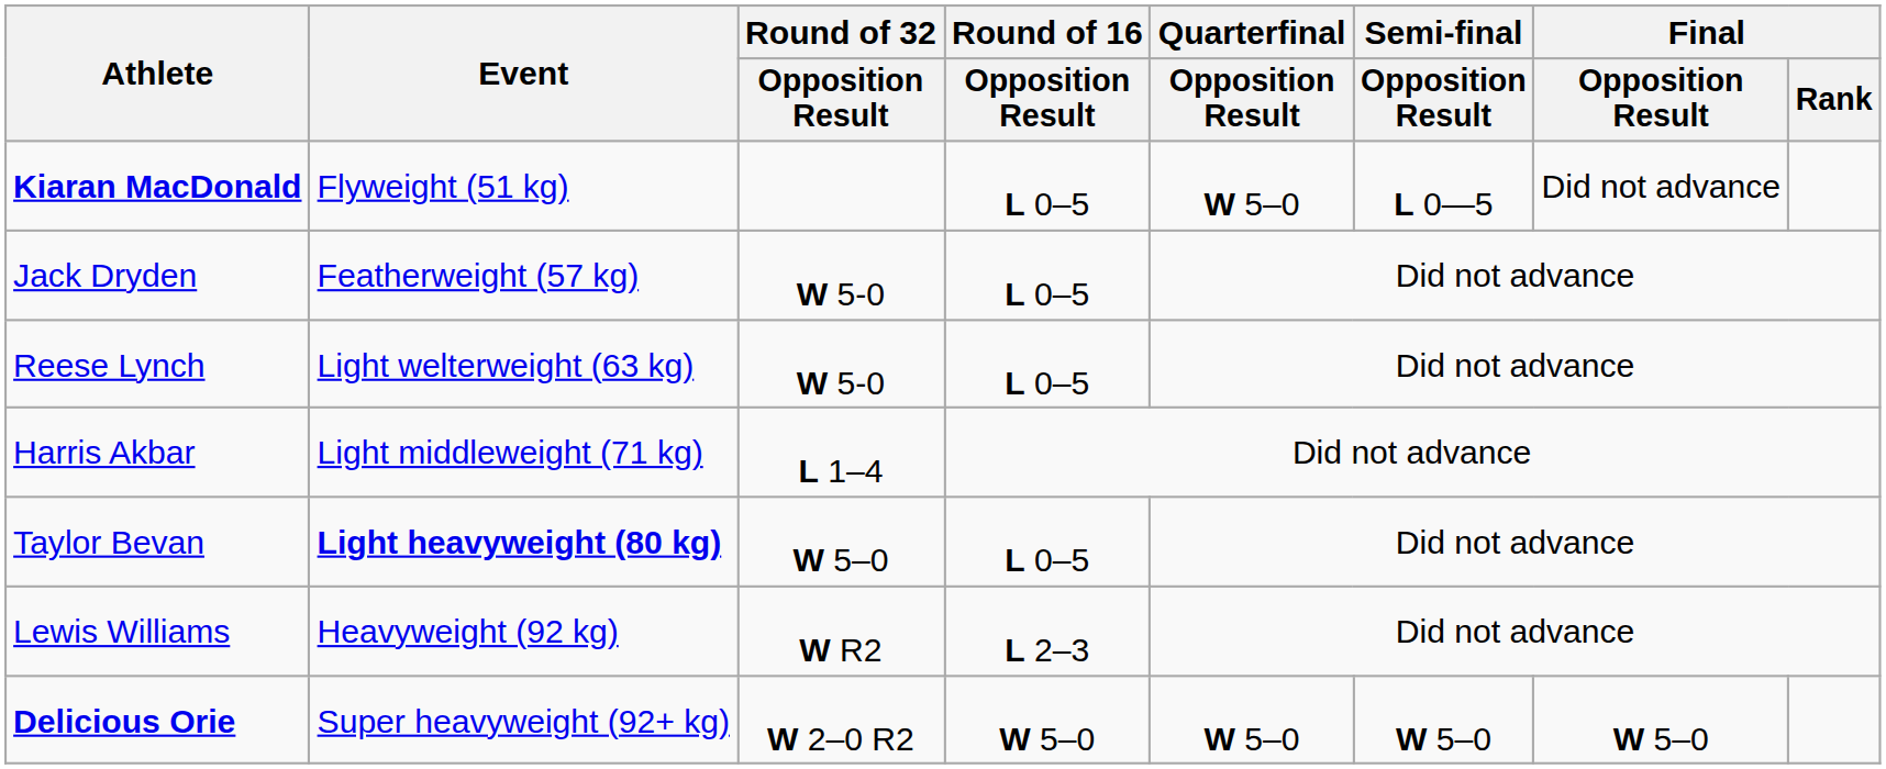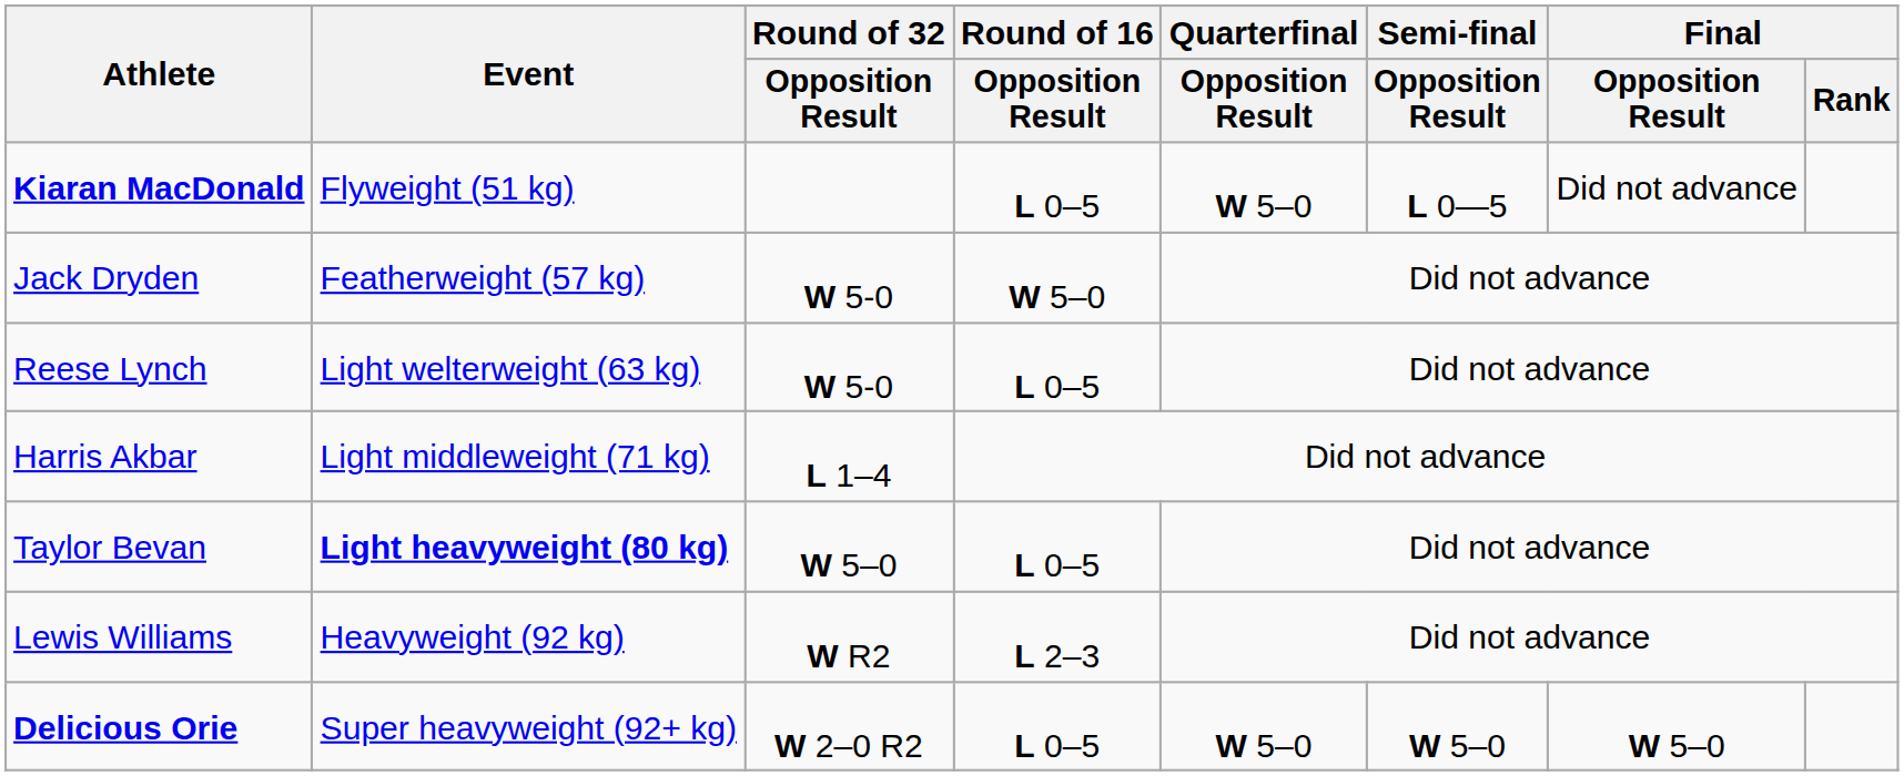Jack Dryden | Round of 16 / Opposition Result: L 0–5 -> W 5–0
Delicious Orie | Round of 16 / Opposition Result: W 5–0 -> L 0–5
